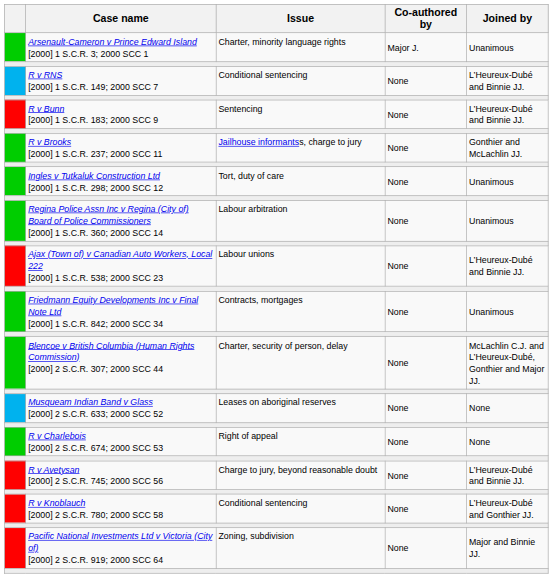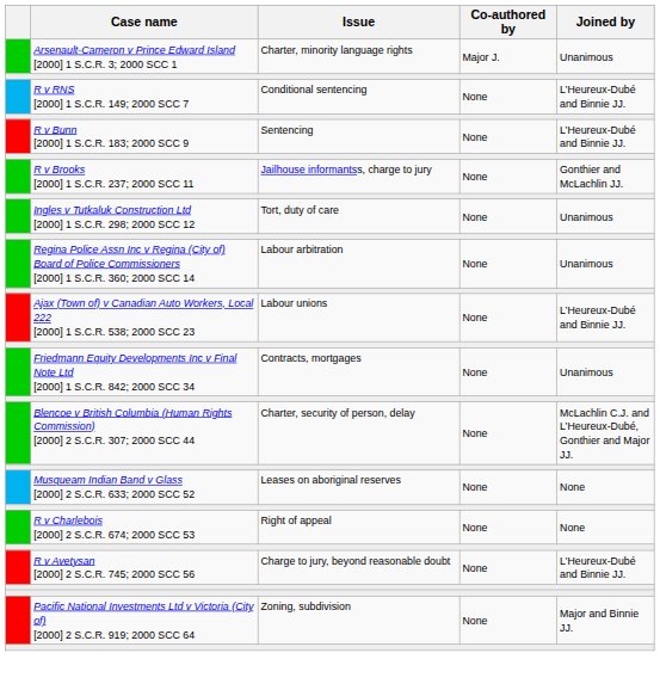- row: R v Knoblauch [2000] 2 S.C.R. 780; 2000 SCC 58 | Conditional sentencing | None | L’Heureux-Dubé and Gonthier JJ.
